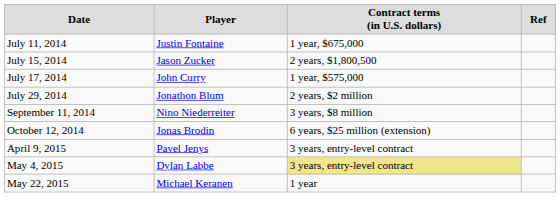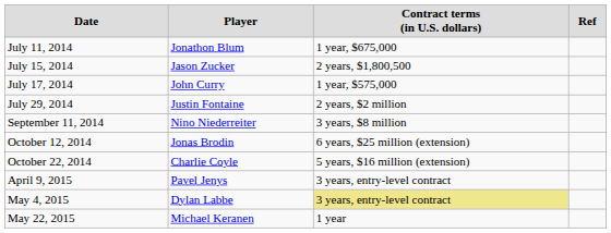July 11, 2014 | column 2: Justin Fontaine -> Jonathon Blum
July 29, 2014 | column 2: Jonathon Blum -> Justin Fontaine
+ row: October 22, 2014 | Charlie Coyle | 5 years, $16 million (extension)
